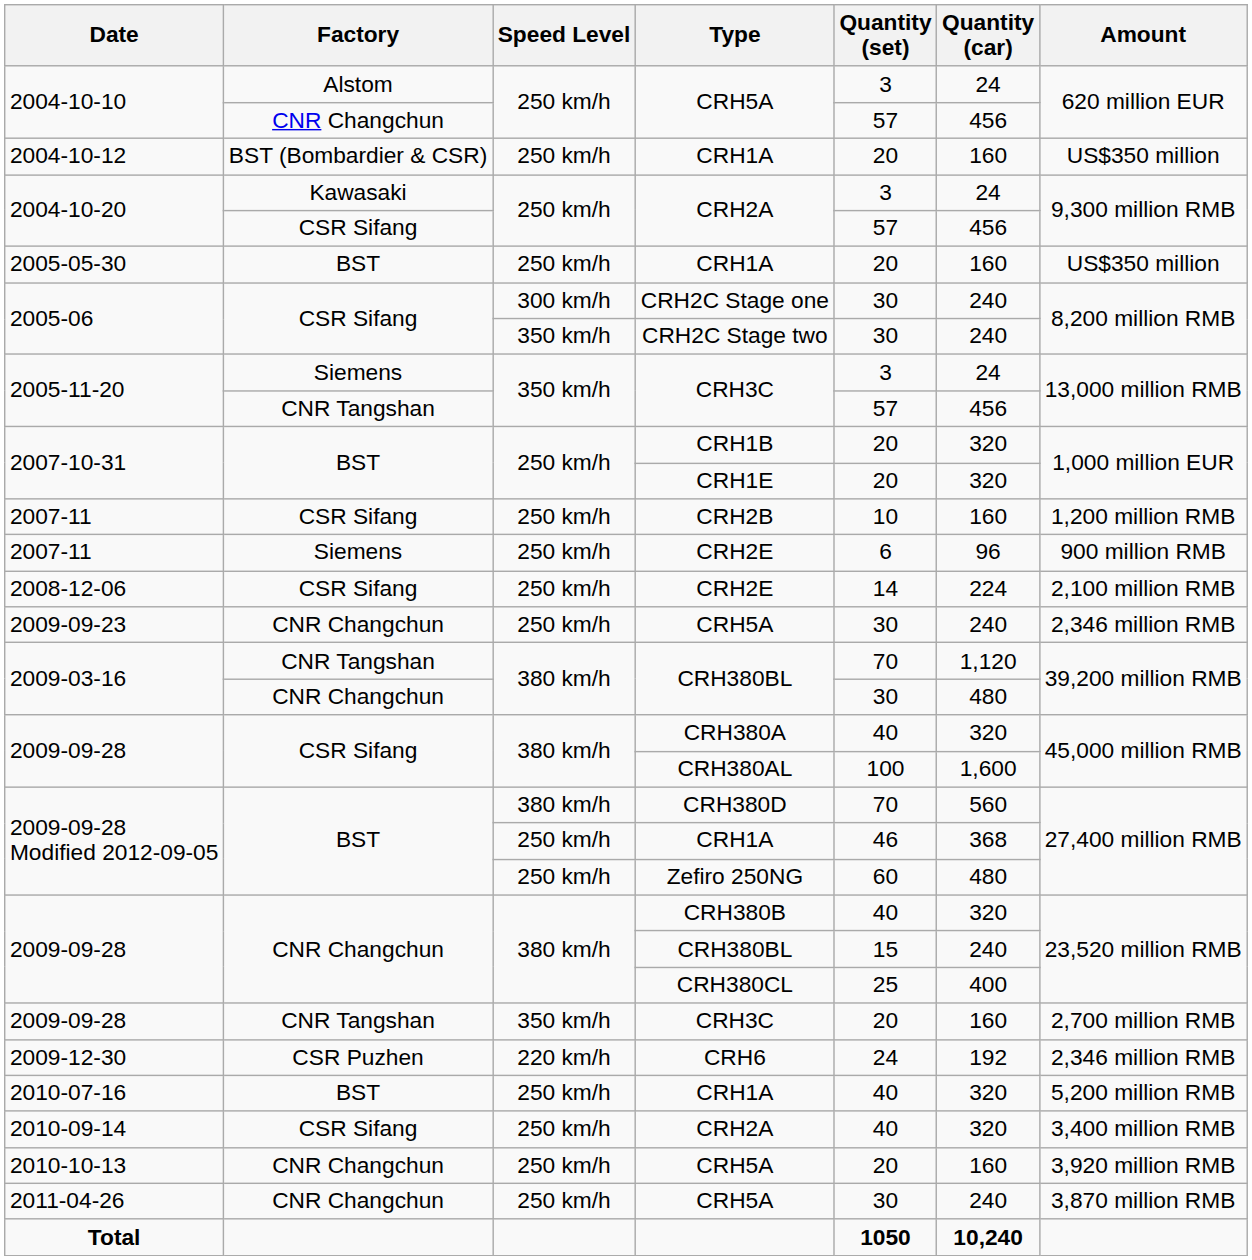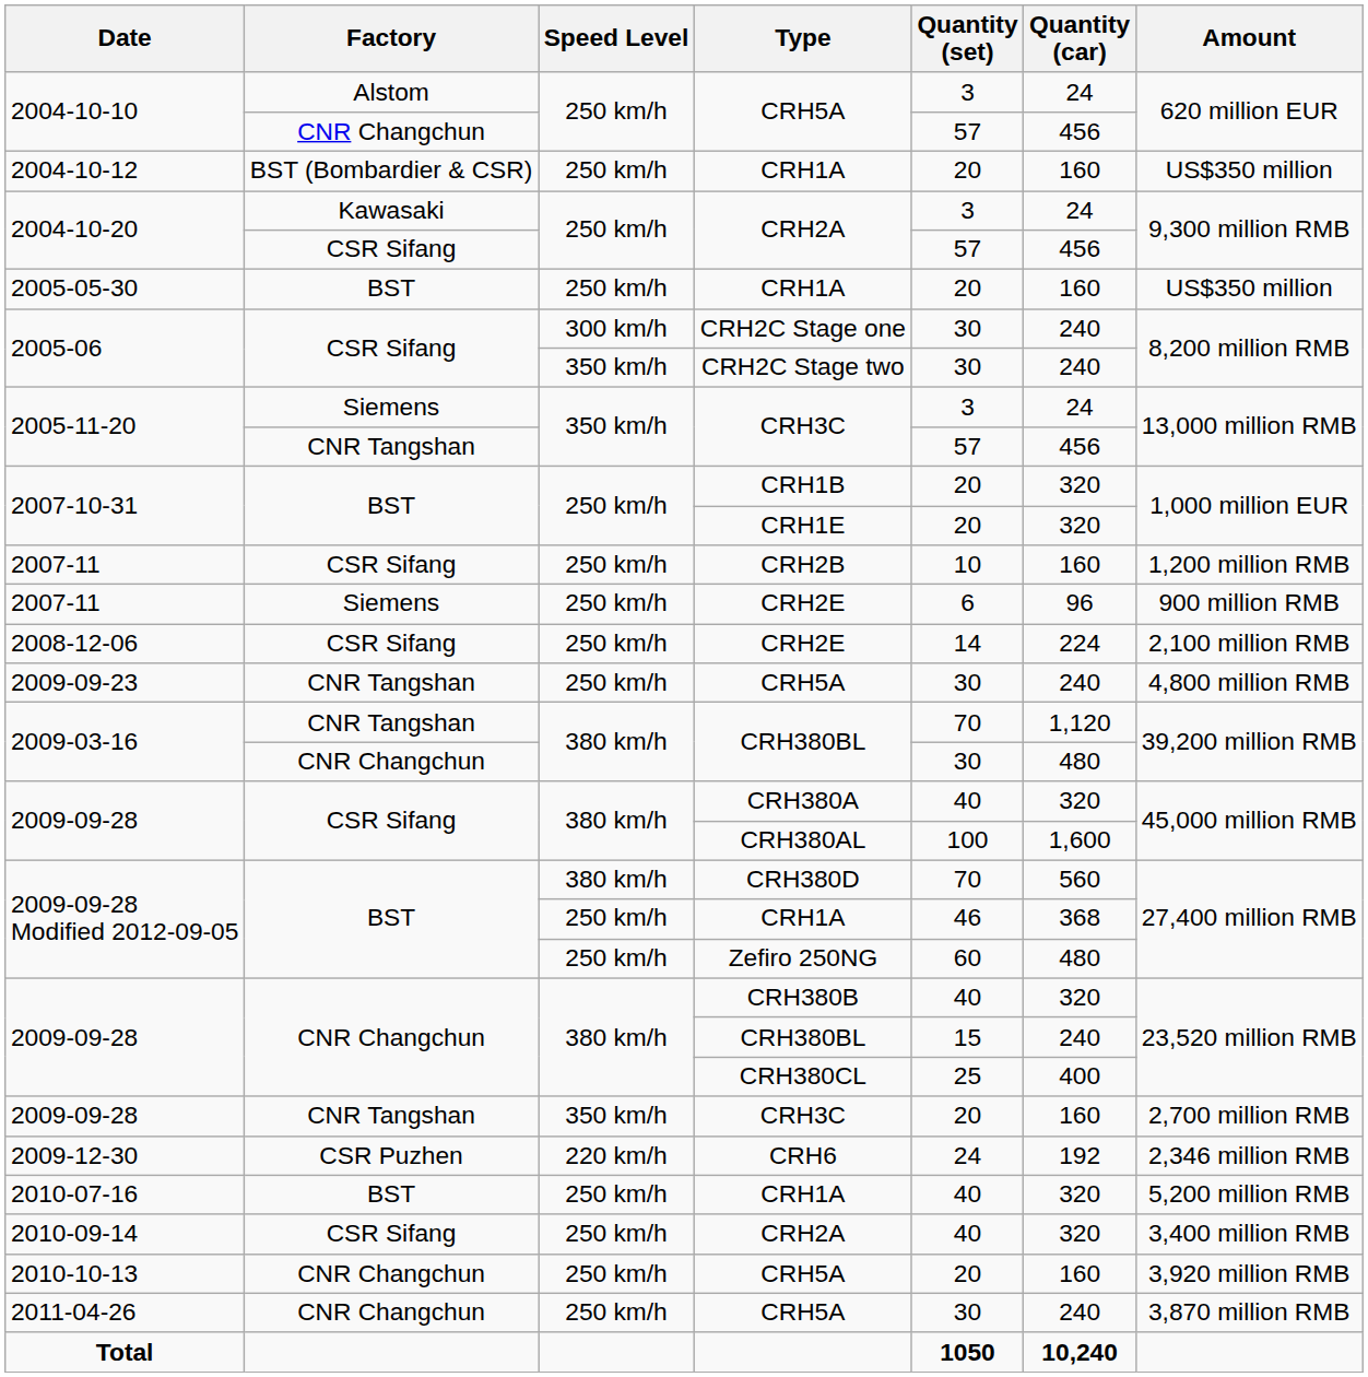2009-09-23 | Factory: CNR Changchun -> CNR Tangshan
2009-09-23 | Amount: 2,346 million RMB -> 4,800 million RMB
